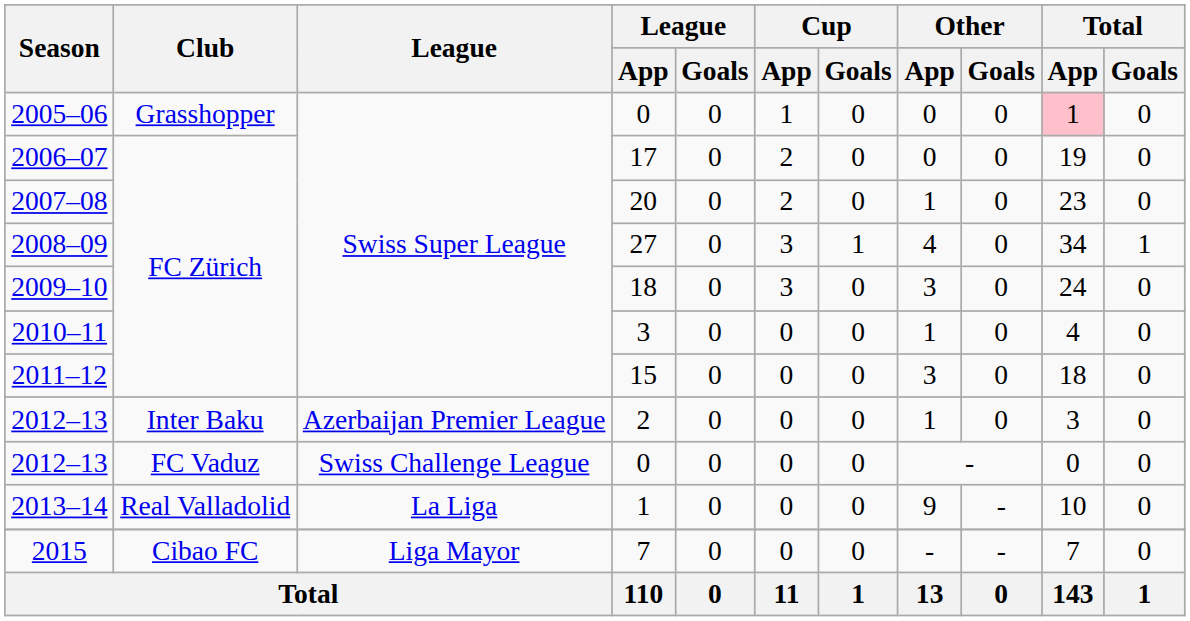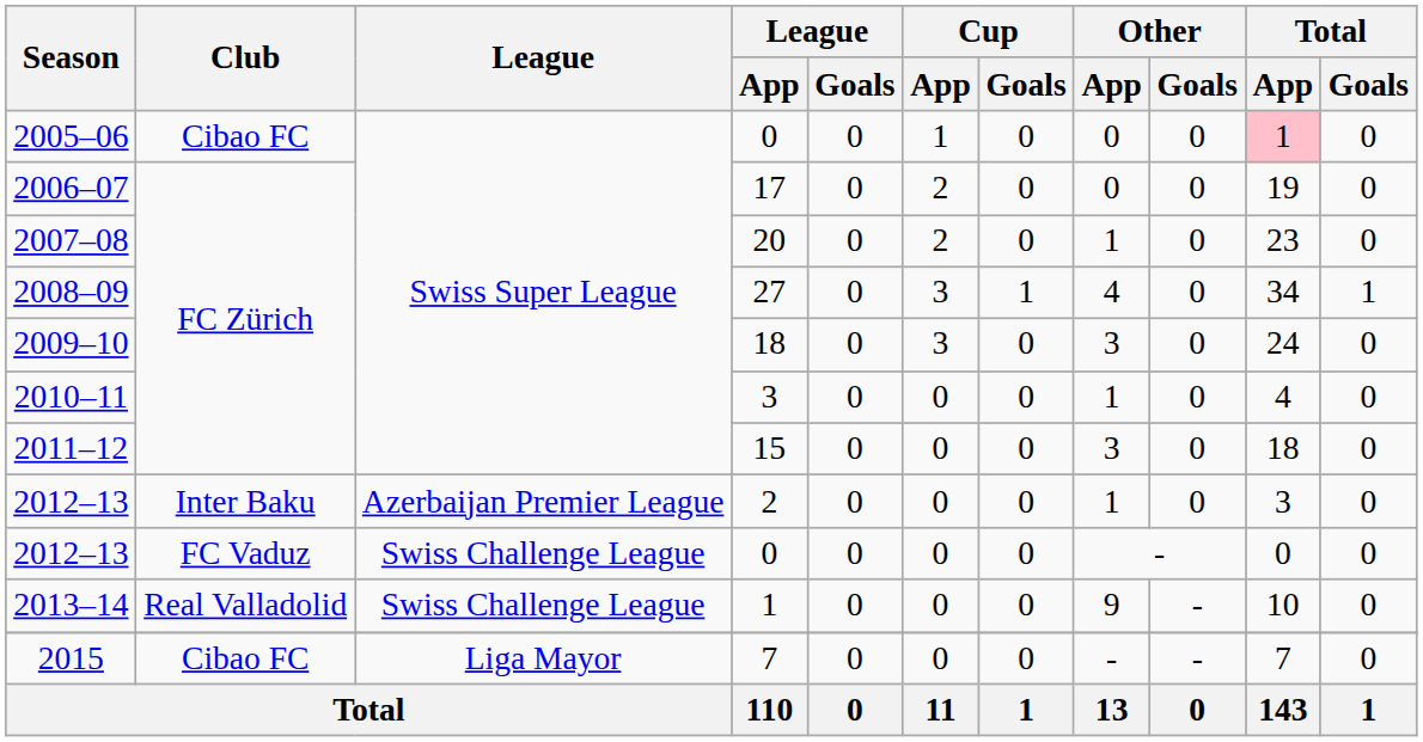2005–06 | Club: Grasshopper -> Cibao FC
2013–14 | League: La Liga -> Swiss Challenge League
